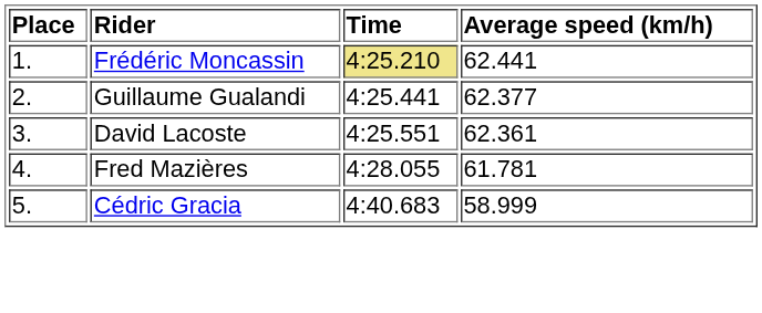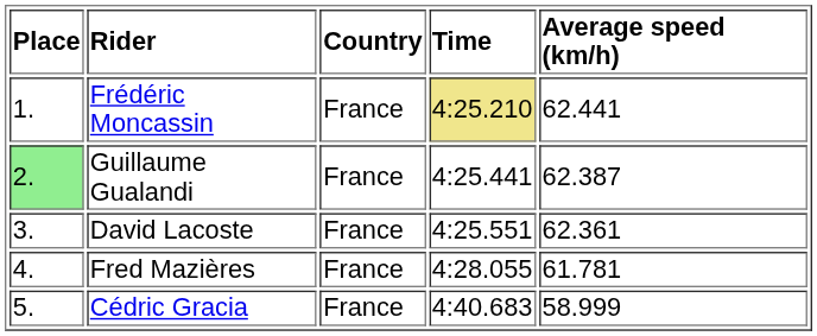+ column: Country | France | France | France | France | France
Guillaume Gualandi | Place: no background -> lightgreen background
Guillaume Gualandi | Average speed (km/h): 62.377 -> 62.387
